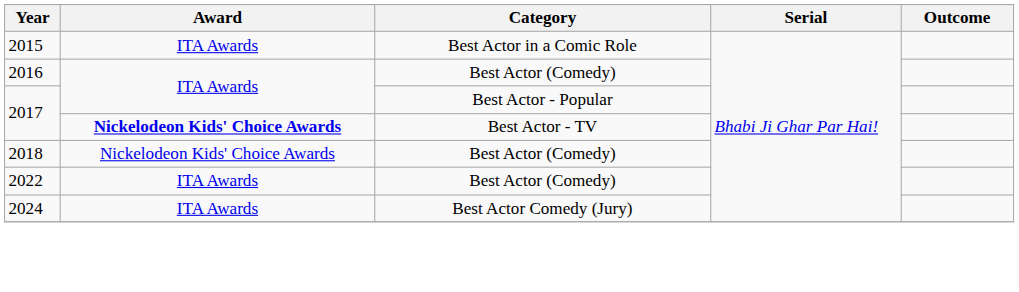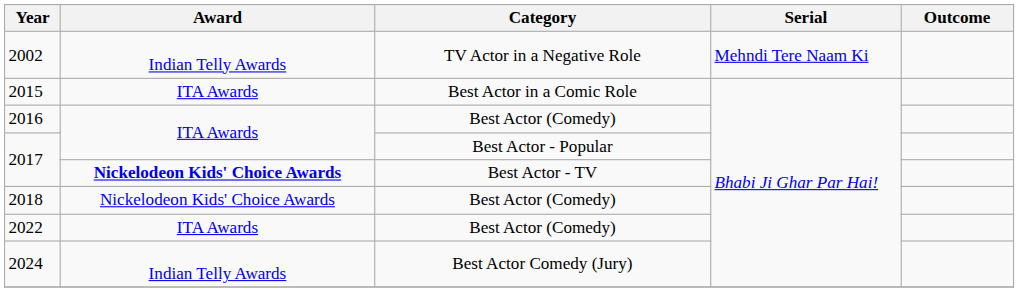+ row: 2002 | Indian Telly Awards | TV Actor in a Negative Role | Mehndi Tere Naam Ki
2024 | Award: ITA Awards -> Indian Telly Awards
